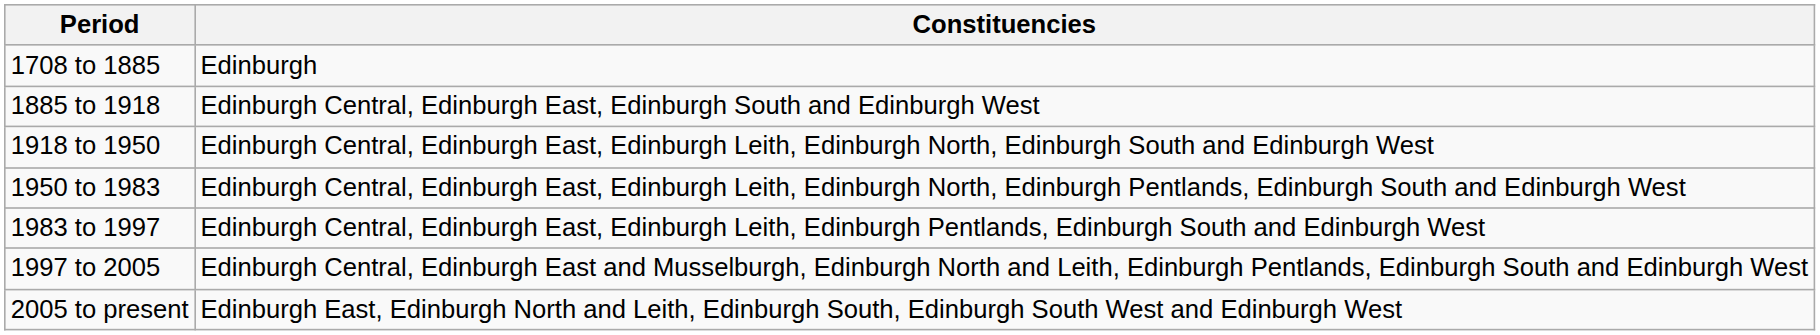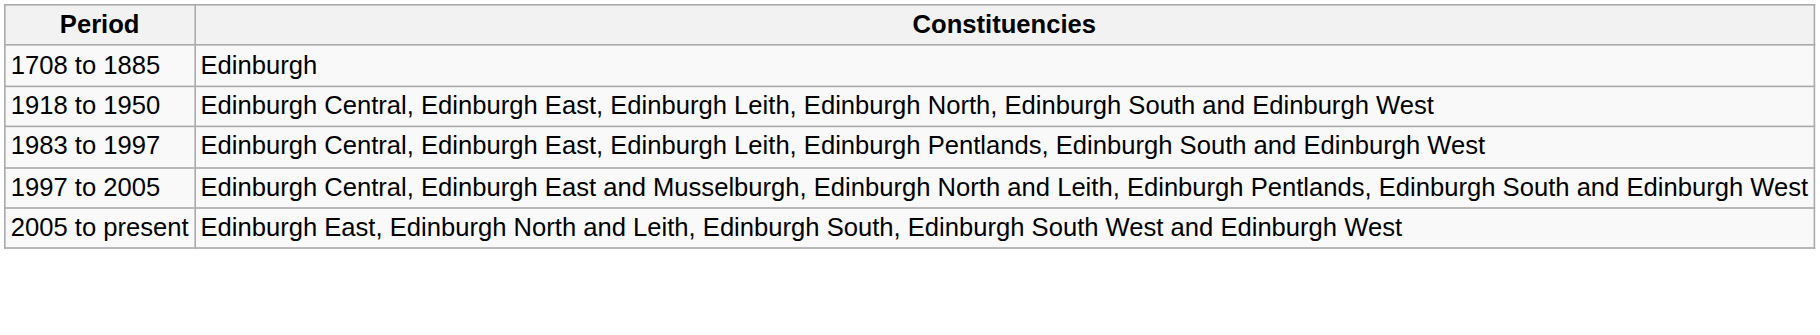- row: 1885 to 1918 | Edinburgh Central, Edinburgh East, Edinburgh South and Edinburgh West
- row: 1950 to 1983 | Edinburgh Central, Edinburgh East, Edinburgh Leith, Edinburgh North, Edinburgh Pentlands, Edinburgh South and Edinburgh West
